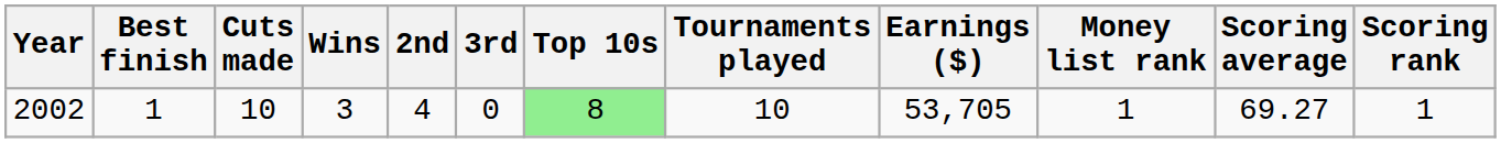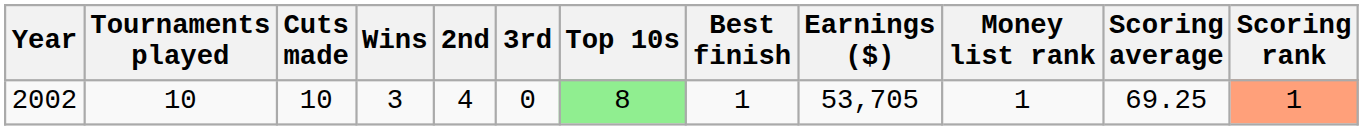columns swapped: Tournaments played <-> Best finish
2002 | Scoring average: 69.27 -> 69.25
2002 | Scoring rank: no background -> lightsalmon background
